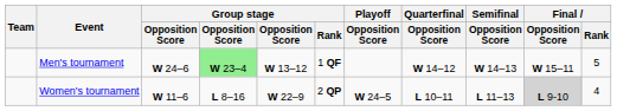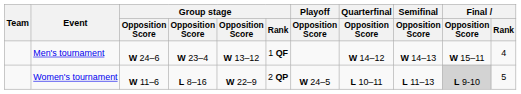Men's tournament | column 4: lightgreen background -> no background
Men's tournament | Final / Rank: 5 -> 4
Women's tournament | Final / Rank: 4 -> 5
